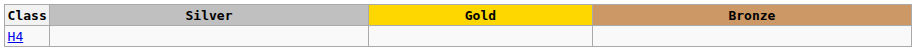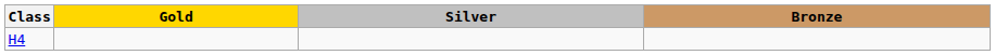columns swapped: Gold <-> Silver
